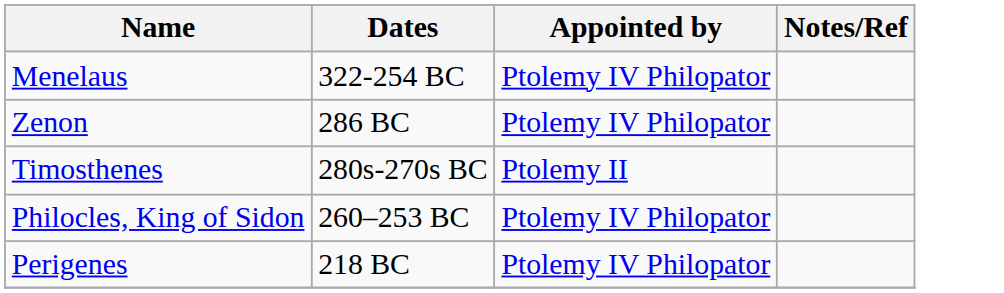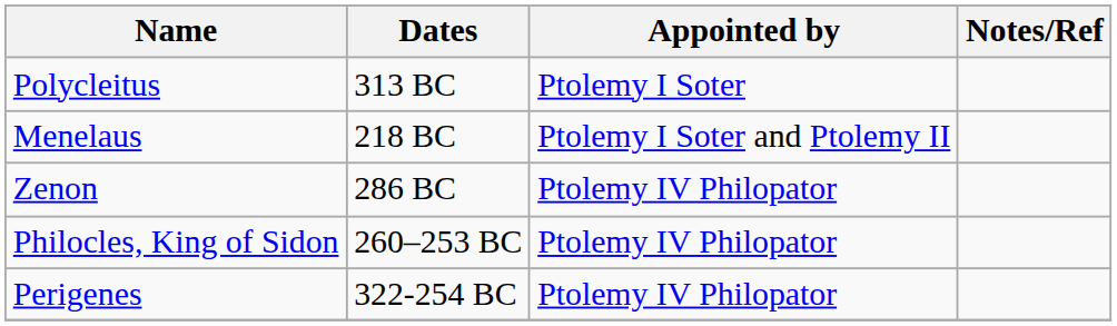+ row: Polycleitus | 313 BC | Ptolemy I Soter
Menelaus | Dates: 322-254 BC -> 218 BC
Menelaus | Appointed by: Ptolemy IV Philopator -> Ptolemy I Soter and Ptolemy II
- row: Timosthenes | 280s-270s BC | Ptolemy II
Perigenes | Dates: 218 BC -> 322-254 BC
